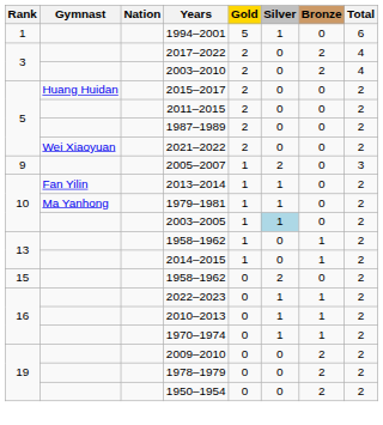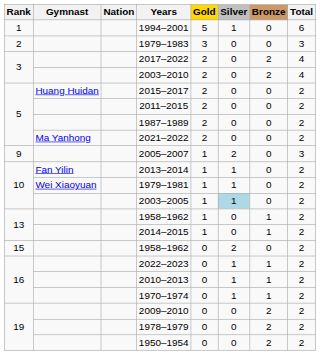+ row: 2 | 1979–1983 | 3 | 0 | 0 | 3
2021–2022 | Gymnast: Wei Xiaoyuan -> Ma Yanhong
1979–1981 | Gymnast: Ma Yanhong -> Wei Xiaoyuan
